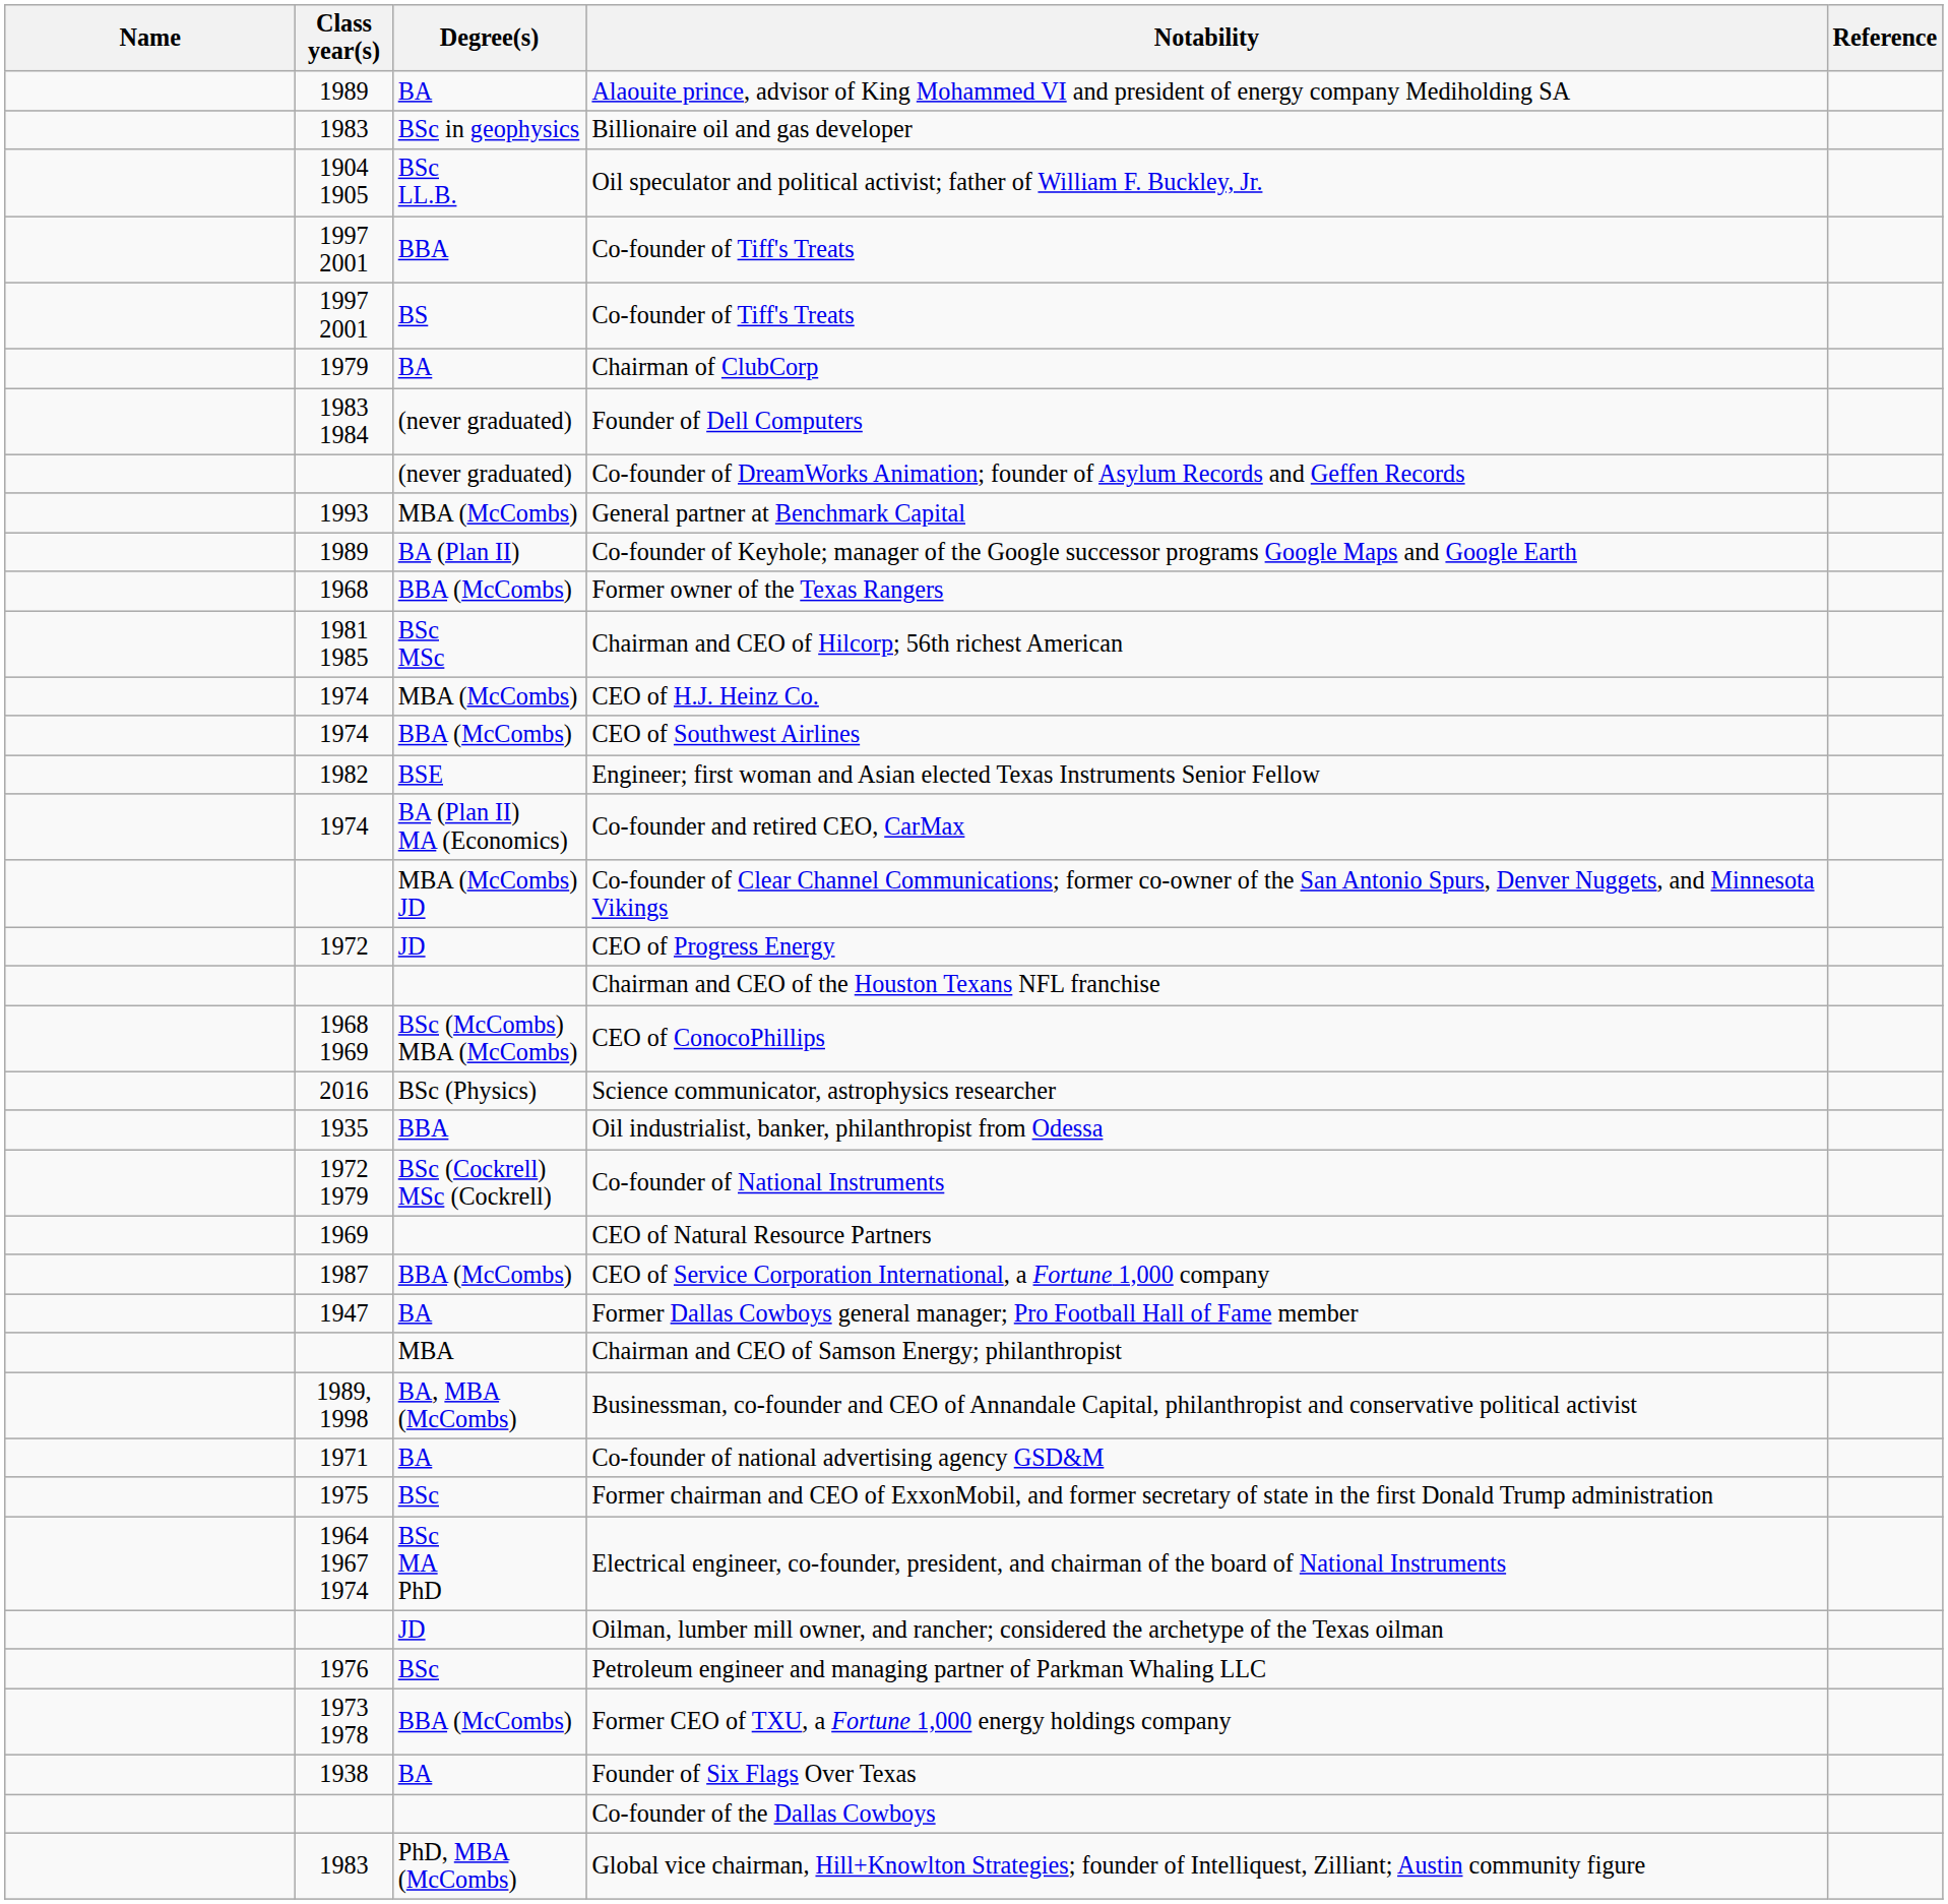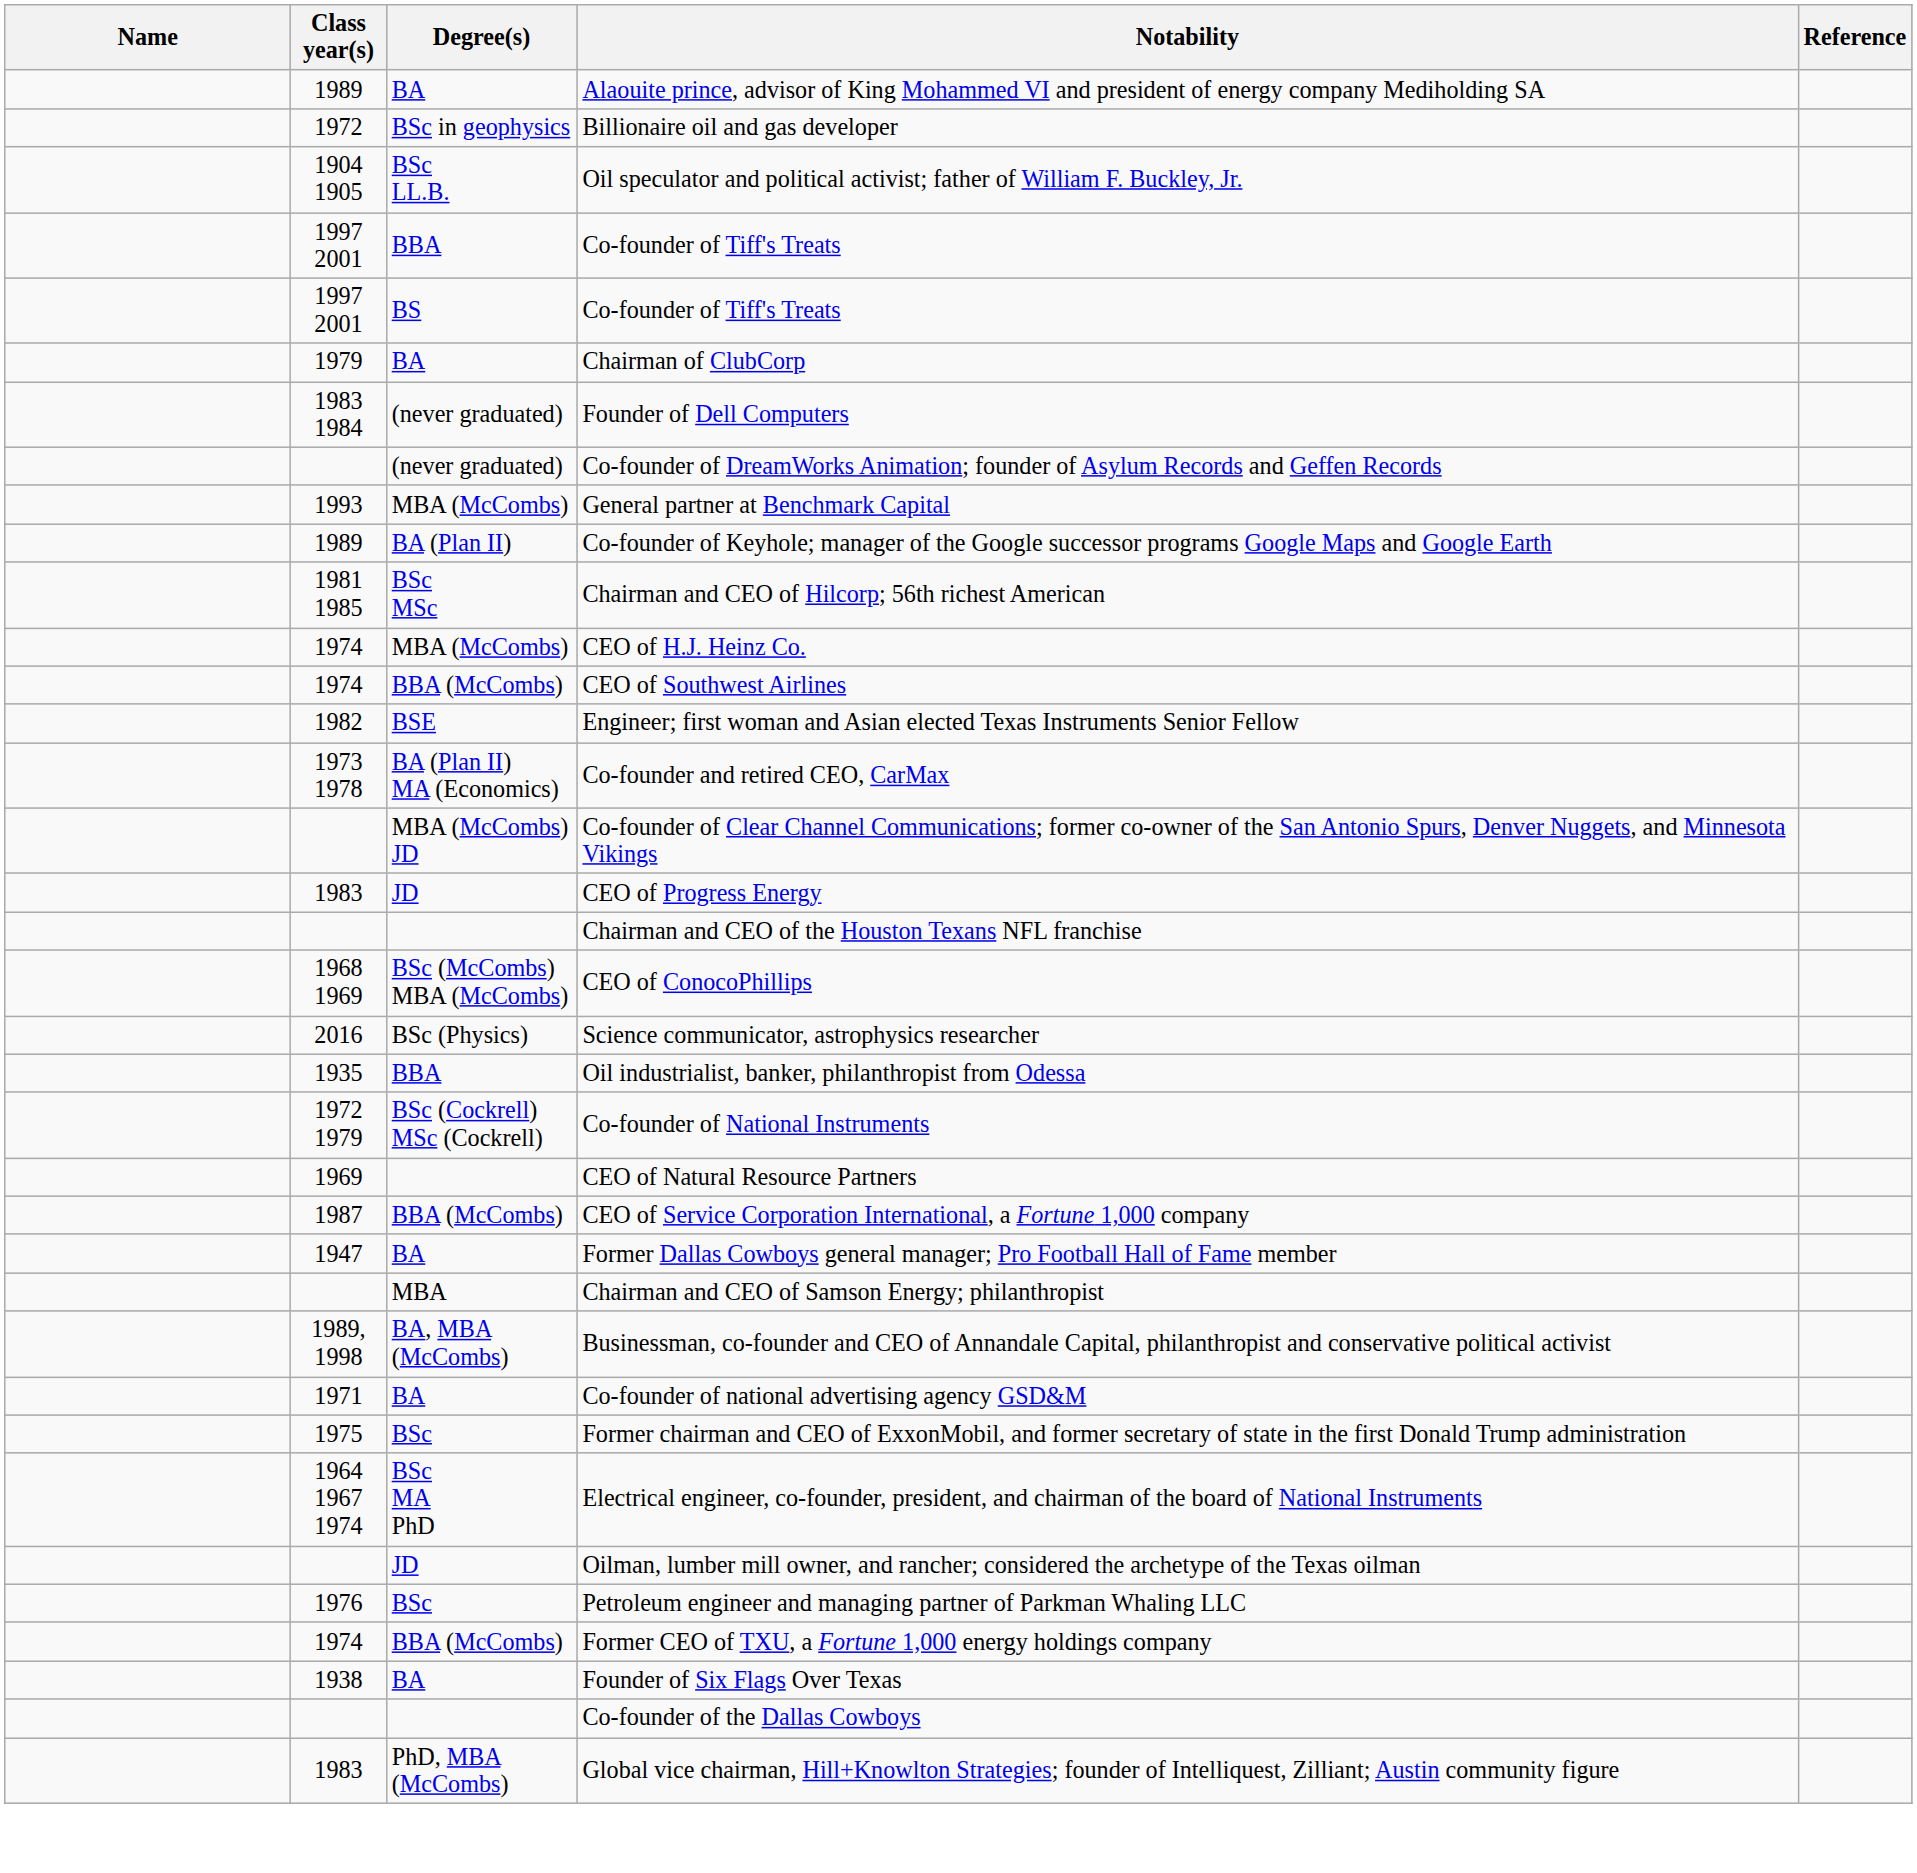Billionaire oil and gas developer | Class year(s): 1983 -> 1972
- row: 1968 | BBA (McCombs) | Former owner of the Texas Rangers
Co-founder and retired CEO, CarMax | Class year(s): 1974 -> 1973 1978
CEO of Progress Energy | Class year(s): 1972 -> 1983
Former CEO of TXU, a Fortune 1,000 energy holdings company | Class year(s): 1973 1978 -> 1974
